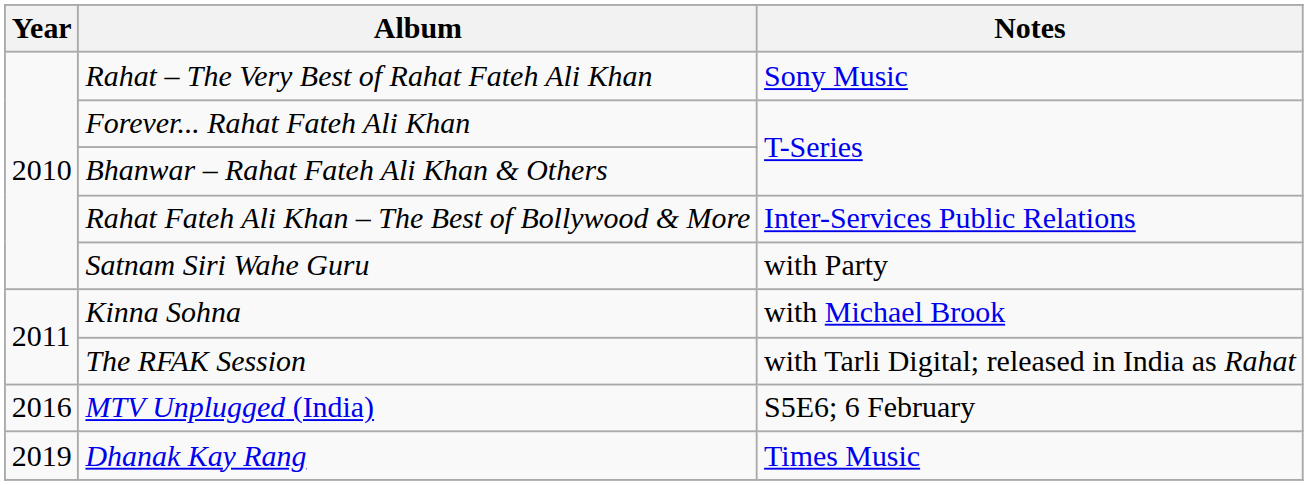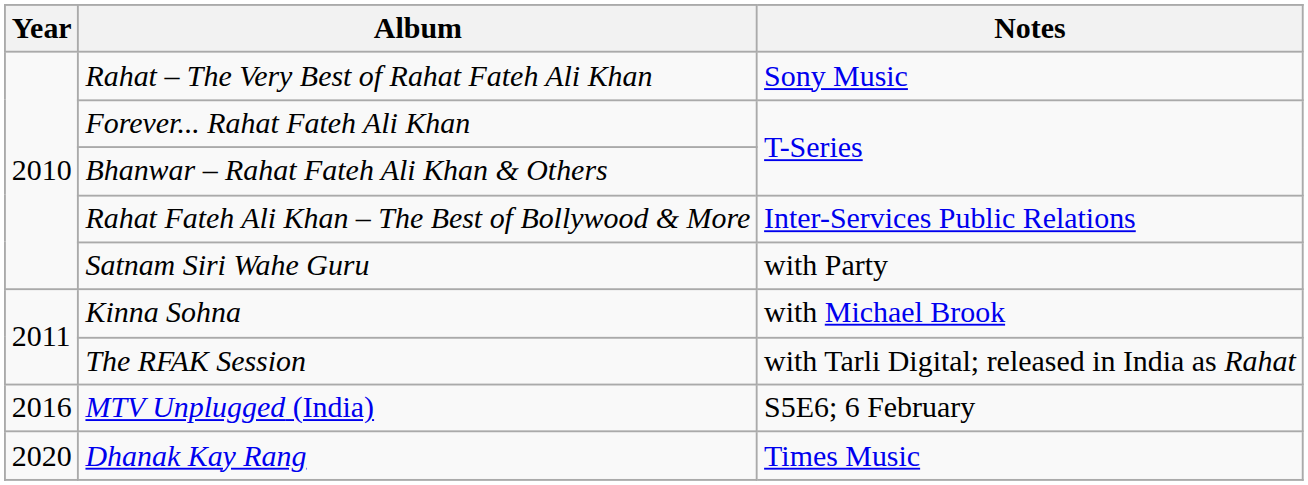Dhanak Kay Rang | Year: 2019 -> 2020
